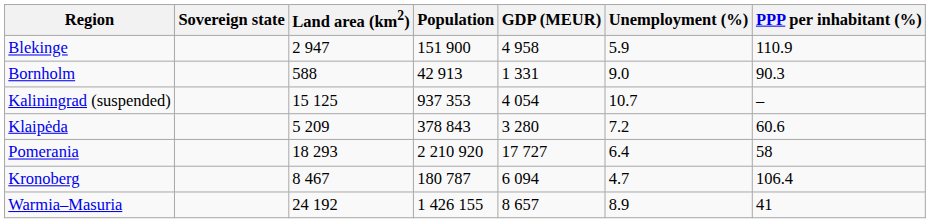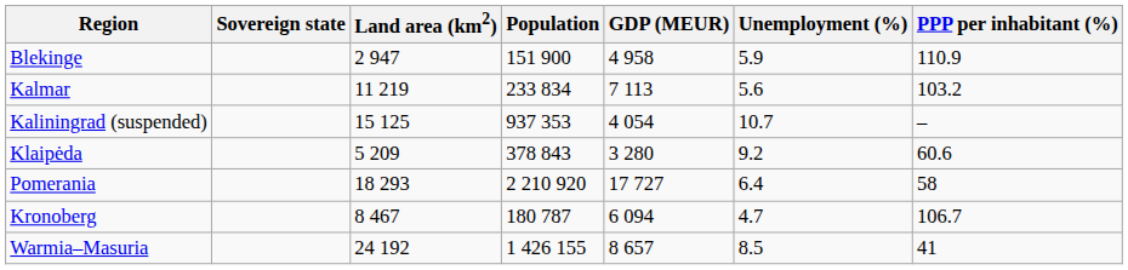- row: Bornholm | 588 | 42 913 | 1 331 | 9.0 | 90.3
+ row: Kalmar | 11 219 | 233 834 | 7 113 | 5.6 | 103.2
Klaipėda | Unemployment (%): 7.2 -> 9.2
Kronoberg | PPP per inhabitant (%): 106.4 -> 106.7
Warmia–Masuria | Unemployment (%): 8.9 -> 8.5
